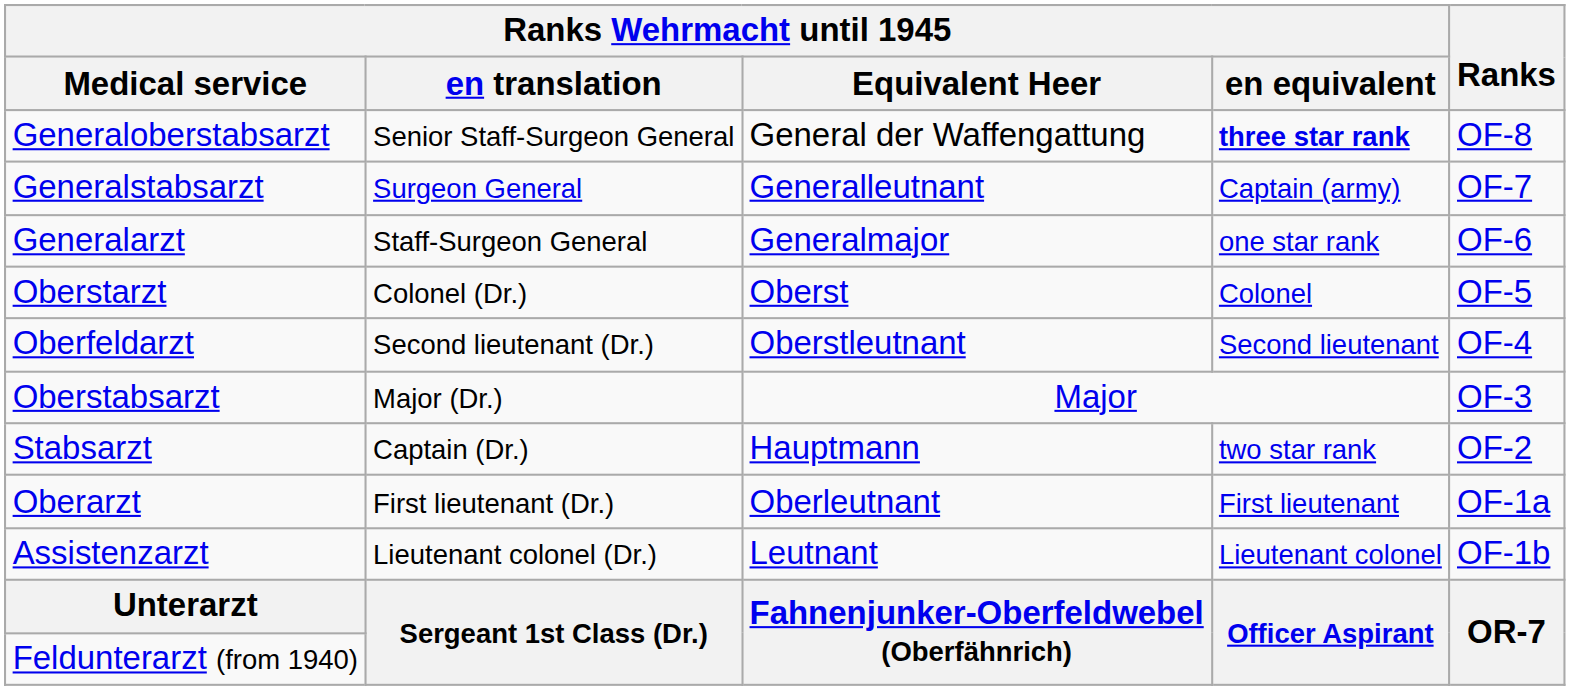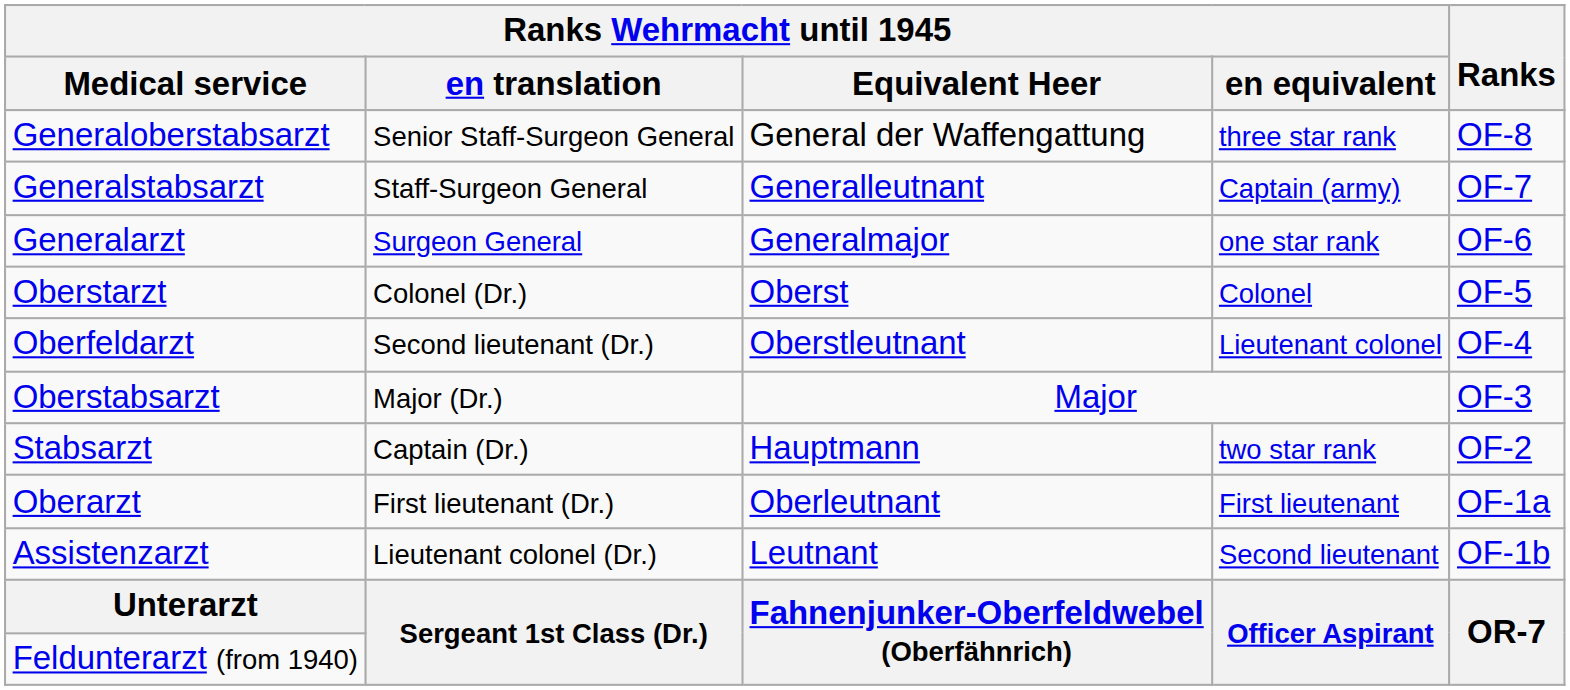Generaloberstabsarzt | Ranks Wehrmacht until 1945 / en equivalent: bold -> normal
Generalstabsarzt | Ranks Wehrmacht until 1945 / en translation: Surgeon General -> Staff-Surgeon General
Generalarzt | Ranks Wehrmacht until 1945 / en translation: Staff-Surgeon General -> Surgeon General
Oberfeldarzt | Ranks Wehrmacht until 1945 / en equivalent: Second lieutenant -> Lieutenant colonel
Assistenzarzt | Ranks Wehrmacht until 1945 / en equivalent: Lieutenant colonel -> Second lieutenant
